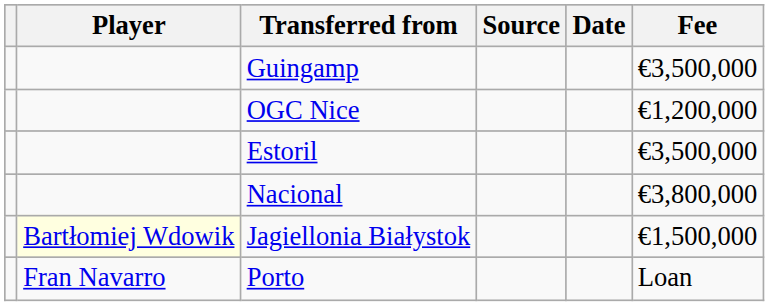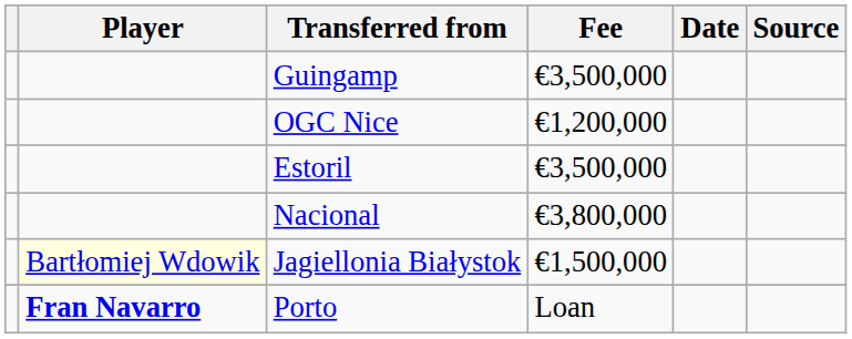columns swapped: Fee <-> Source
Porto | Player: normal -> bold
